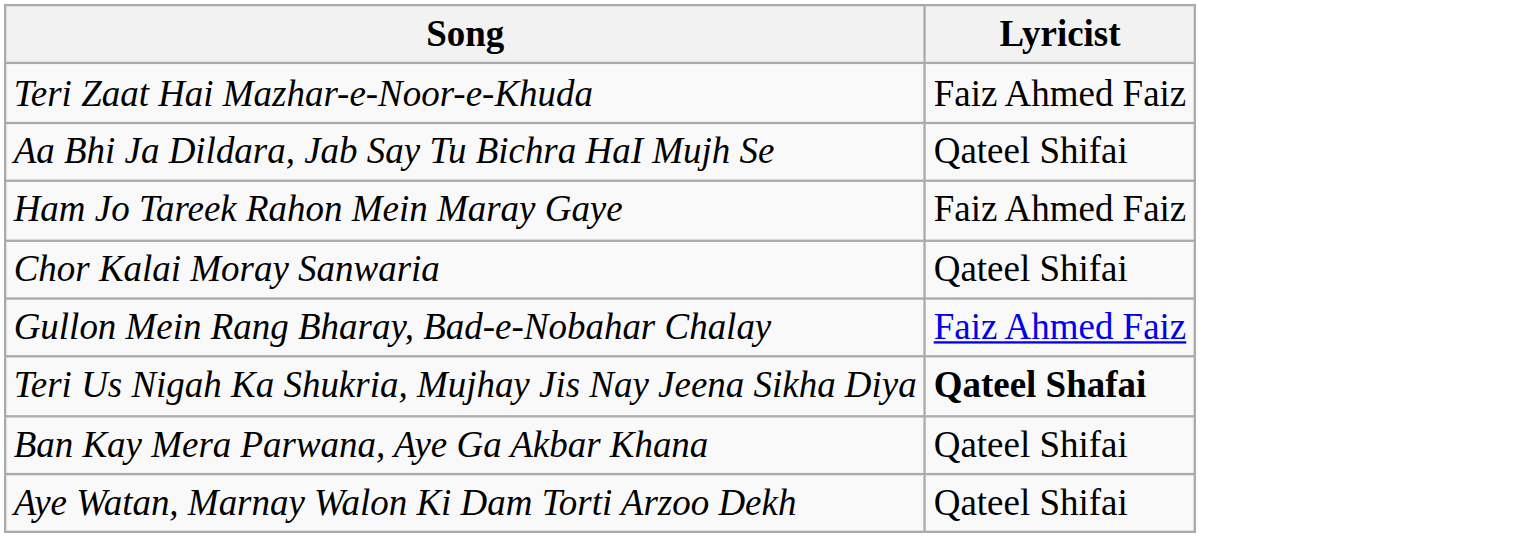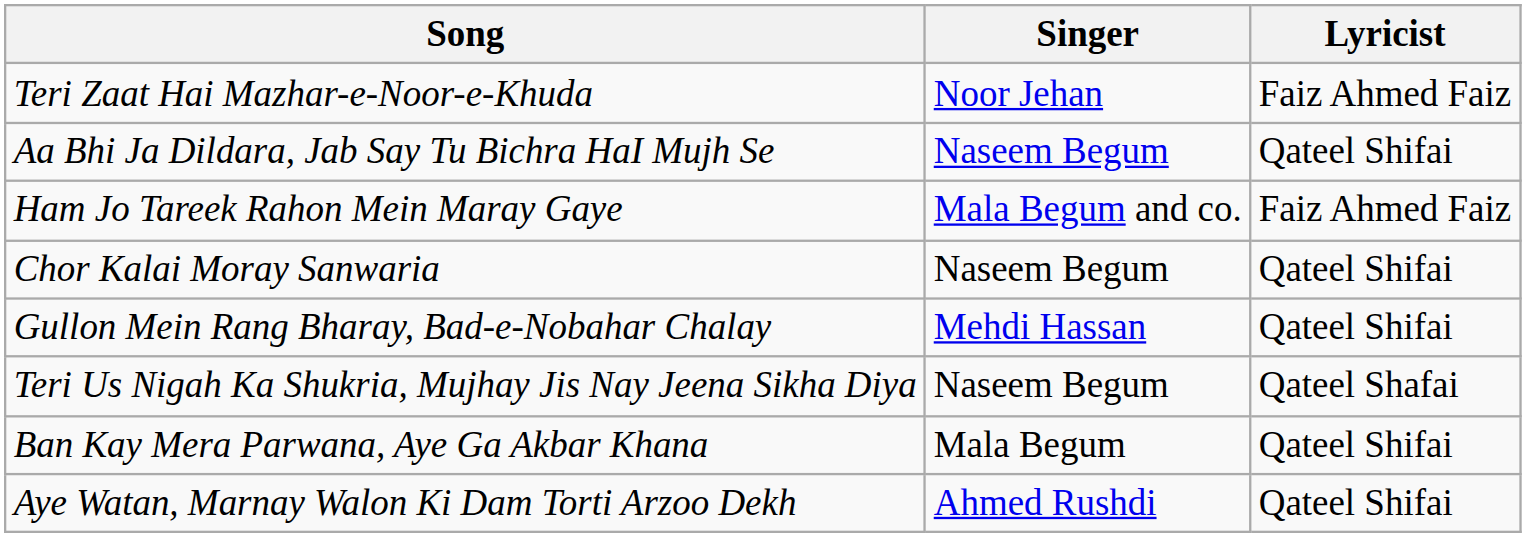+ column: Singer | Noor Jehan | Naseem Begum | Mala Begum and co. | Naseem Begum | Mehdi Hassan | Naseem Begum | Mala Begum | Ahmed Rushdi
Gullon Mein Rang Bharay, Bad-e-Nobahar Chalay | Lyricist: Faiz Ahmed Faiz -> Qateel Shifai
Teri Us Nigah Ka Shukria, Mujhay Jis Nay Jeena Sikha Diya | Lyricist: bold -> normal
